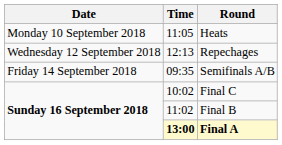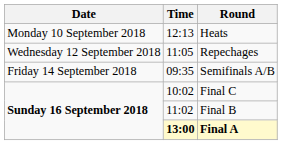Heats | Time: 11:05 -> 12:13
Repechages | Time: 12:13 -> 11:05
